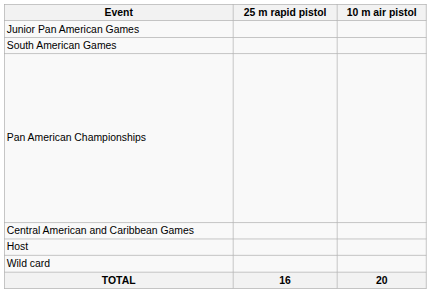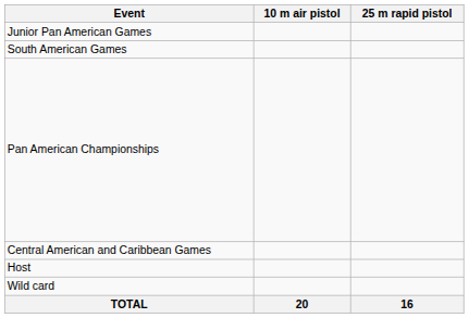columns swapped: 10 m air pistol <-> 25 m rapid pistol
